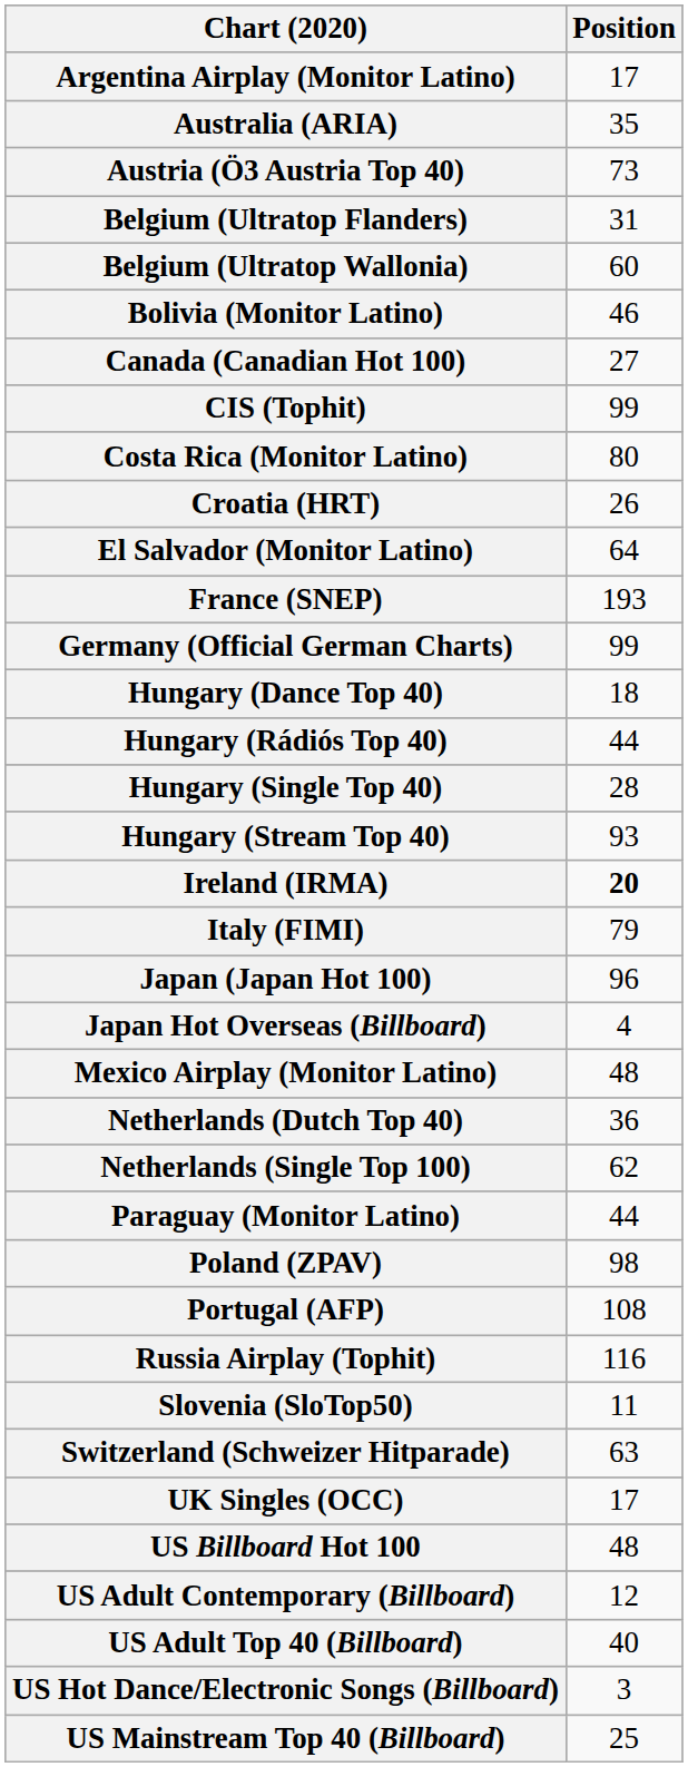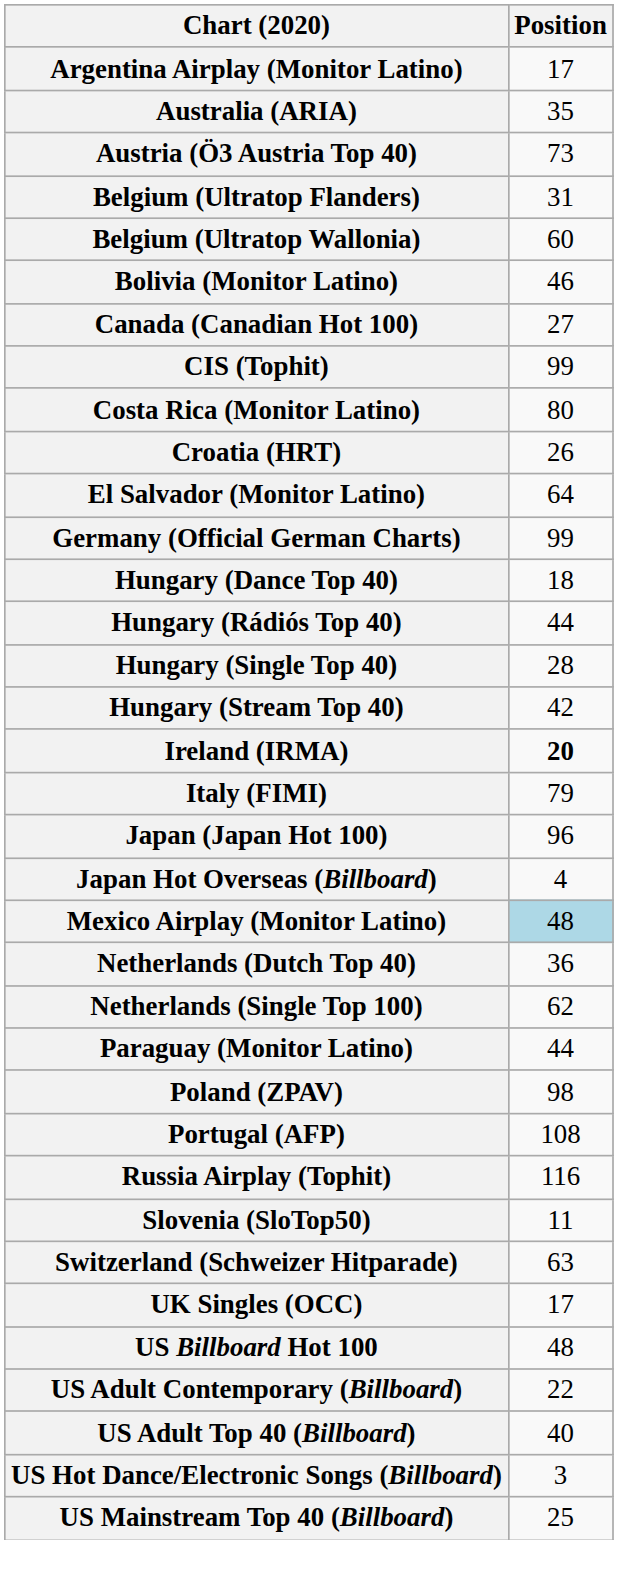- row: France (SNEP) | 193
Hungary (Stream Top 40) | Position: 93 -> 42
Mexico Airplay (Monitor Latino) | Position: no background -> lightblue background
US Adult Contemporary (Billboard) | Position: 12 -> 22
